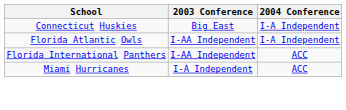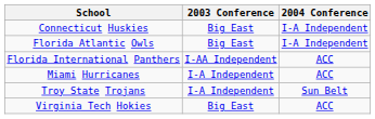Florida Atlantic Owls | 2003 Conference: I-AA Independent -> Big East
+ row: Troy State Trojans | I-A Independent | Sun Belt
+ row: Virginia Tech Hokies | Big East | ACC
